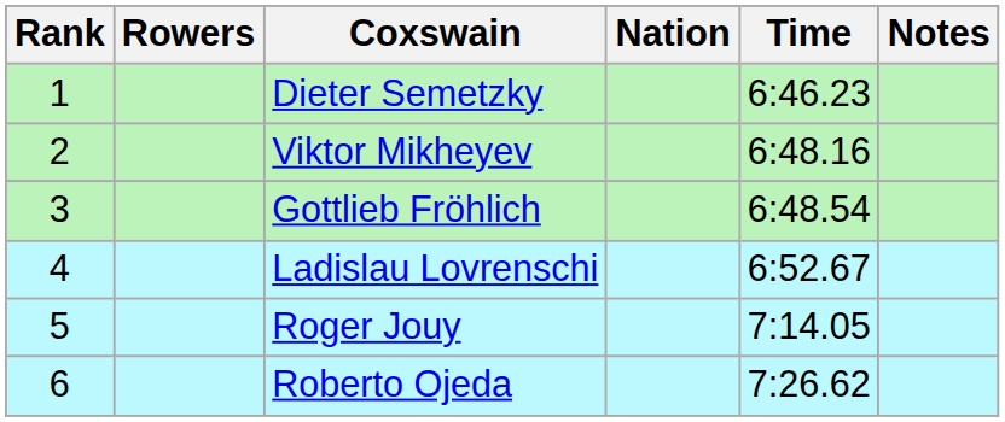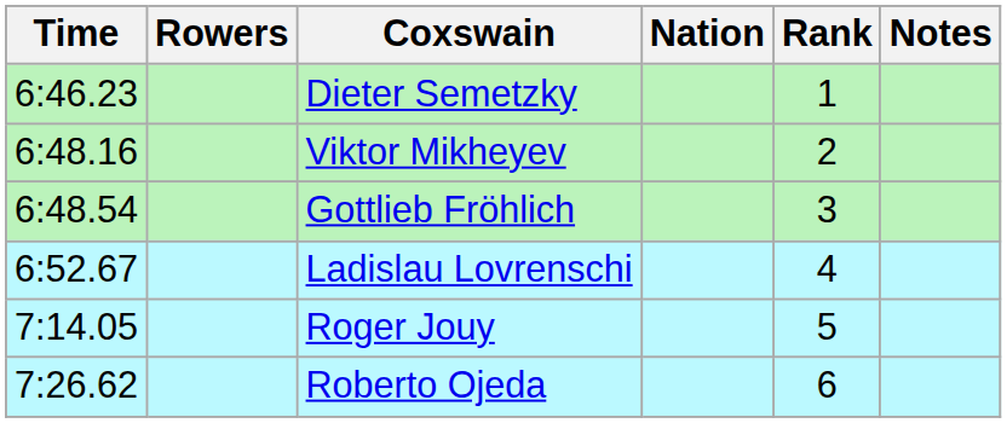columns swapped: Rank <-> Time
